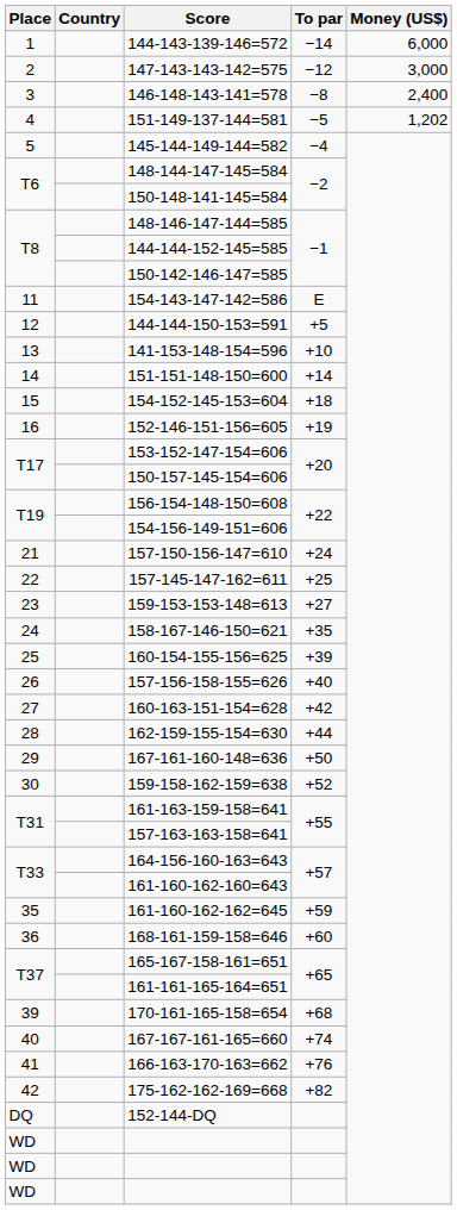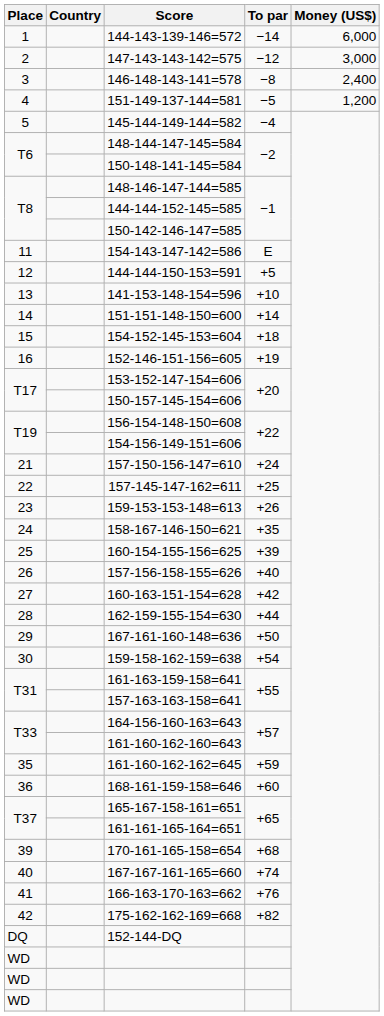151-149-137-144=581 | Money (US$): 1,202 -> 1,200
159-153-153-148=613 | To par: +27 -> +26
159-158-162-159=638 | To par: +52 -> +54
